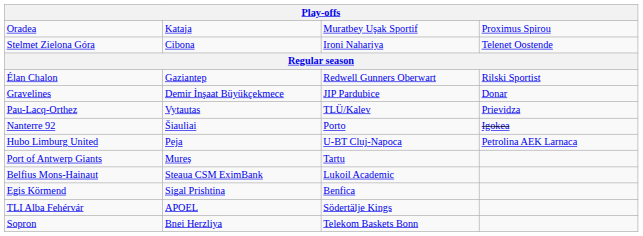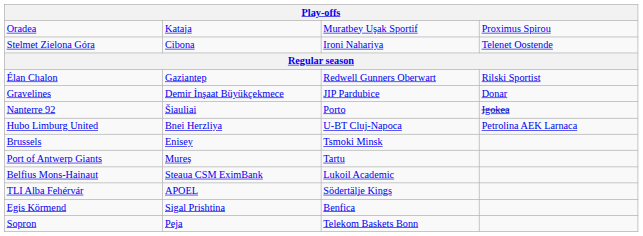- row: Pau-Lacq-Orthez | Vytautas | TLÜ/Kalev | Prievidza
Hubo Limburg United | column 2: Peja -> Bnei Herzliya
+ row: Brussels | Enisey | Tsmoki Minsk
rows swapped: TLI Alba Fehérvár <-> Egis Körmend
Sopron | column 2: Bnei Herzliya -> Peja
